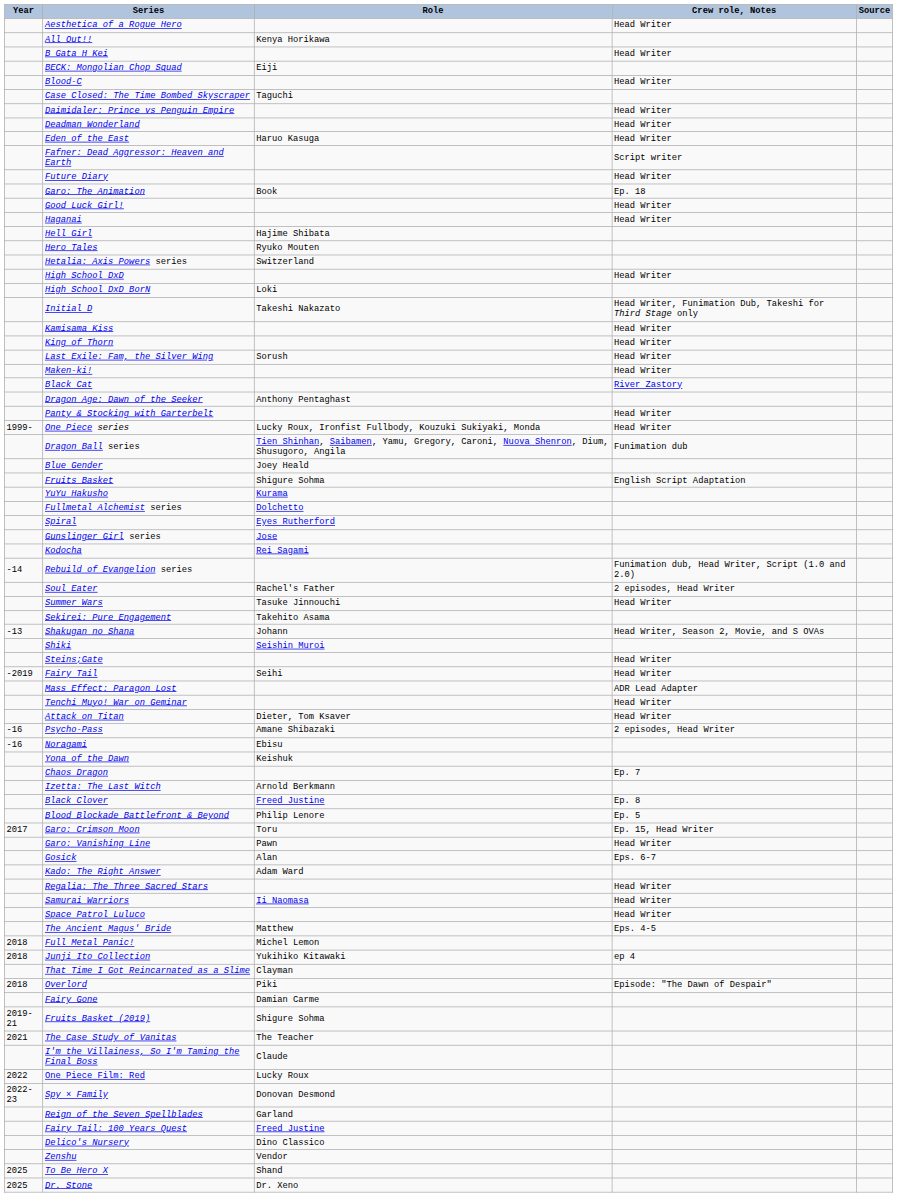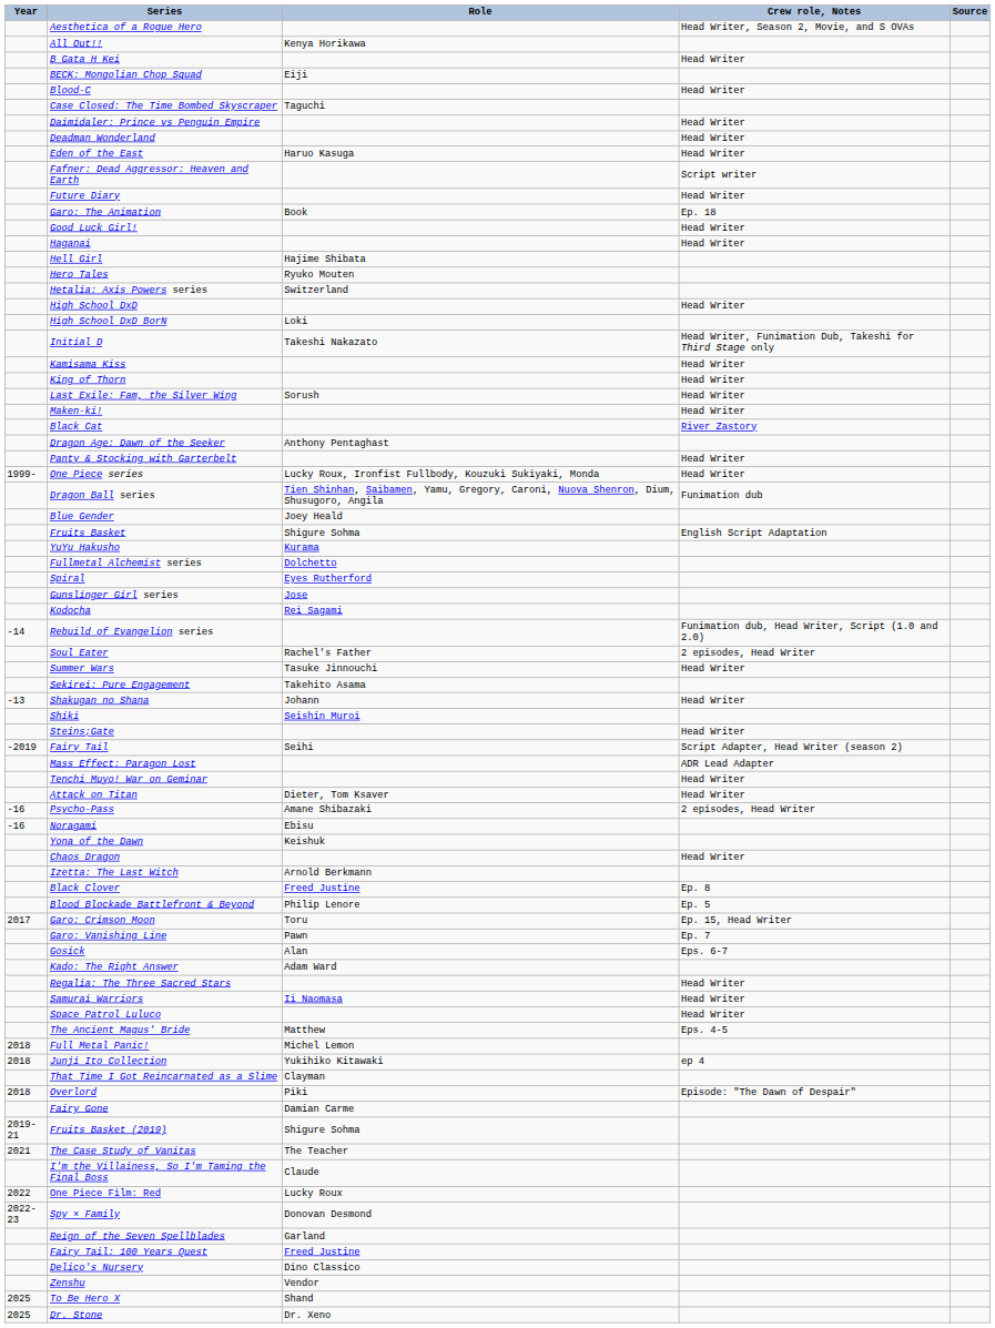Aesthetica of a Rogue Hero | Crew role, Notes: Head Writer -> Head Writer, Season 2, Movie, and S OVAs
Shakugan no Shana | Crew role, Notes: Head Writer, Season 2, Movie, and S OVAs -> Head Writer
Fairy Tail | Crew role, Notes: Head Writer -> Script Adapter, Head Writer (season 2)
Chaos Dragon | Crew role, Notes: Ep. 7 -> Head Writer
Garo: Vanishing Line | Crew role, Notes: Head Writer -> Ep. 7
